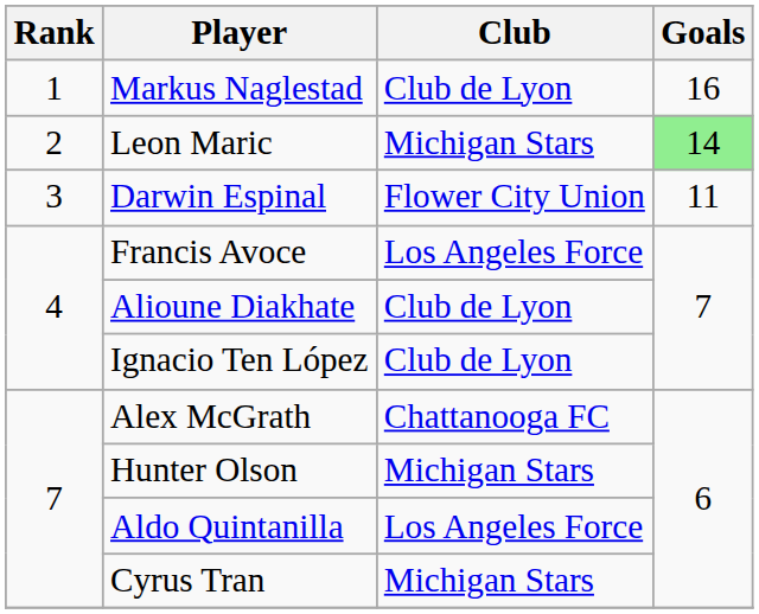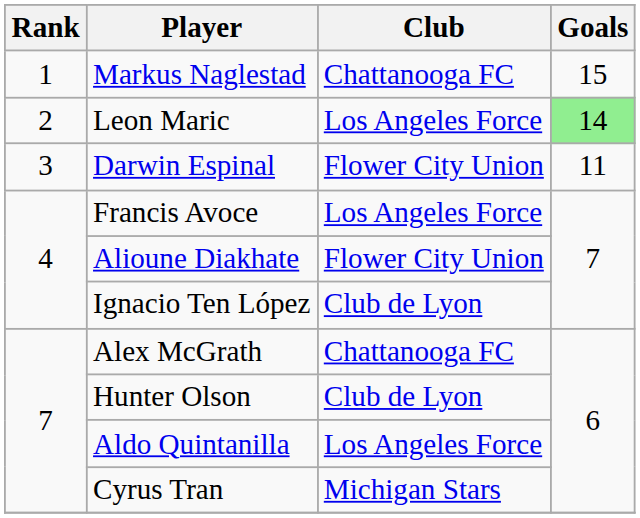Markus Naglestad | Club: Club de Lyon -> Chattanooga FC
Markus Naglestad | Goals: 16 -> 15
Leon Maric | Club: Michigan Stars -> Los Angeles Force
Alioune Diakhate | Club: Club de Lyon -> Flower City Union
Hunter Olson | Club: Michigan Stars -> Club de Lyon
